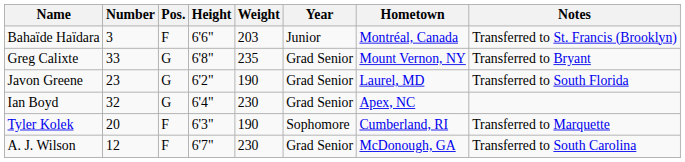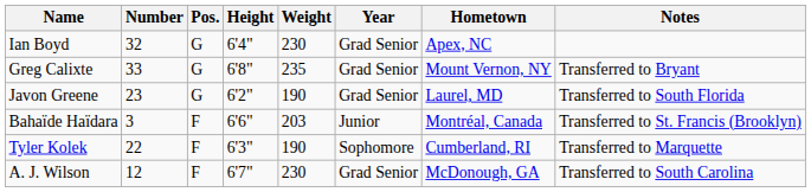rows swapped: Ian Boyd <-> Bahaïde Haïdara
Tyler Kolek | Number: 20 -> 22
